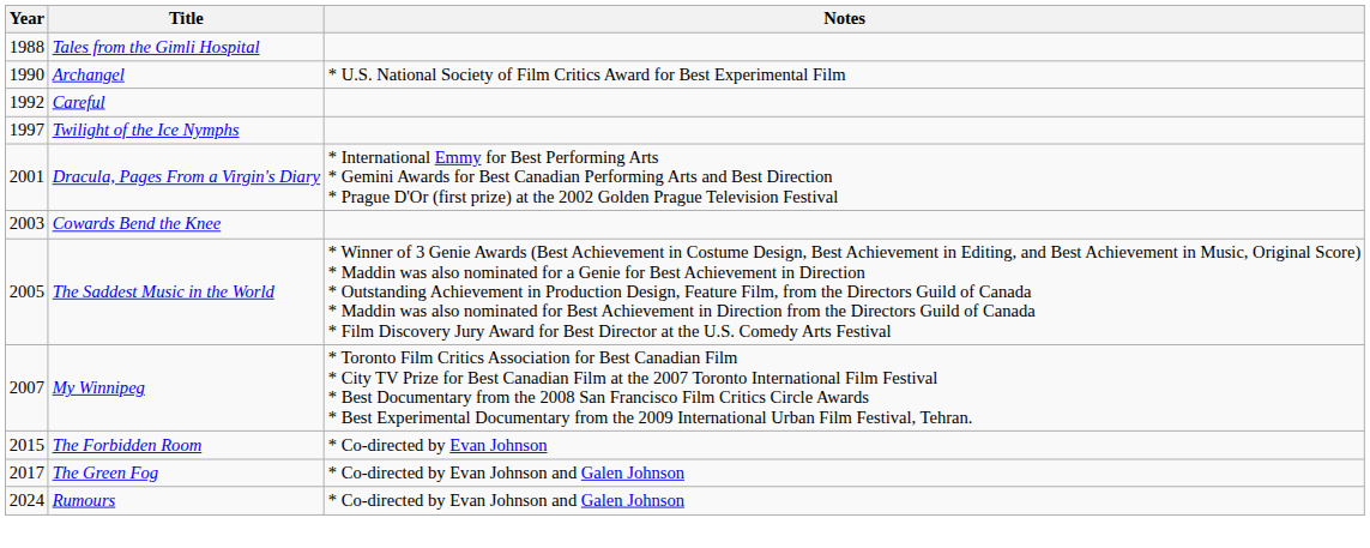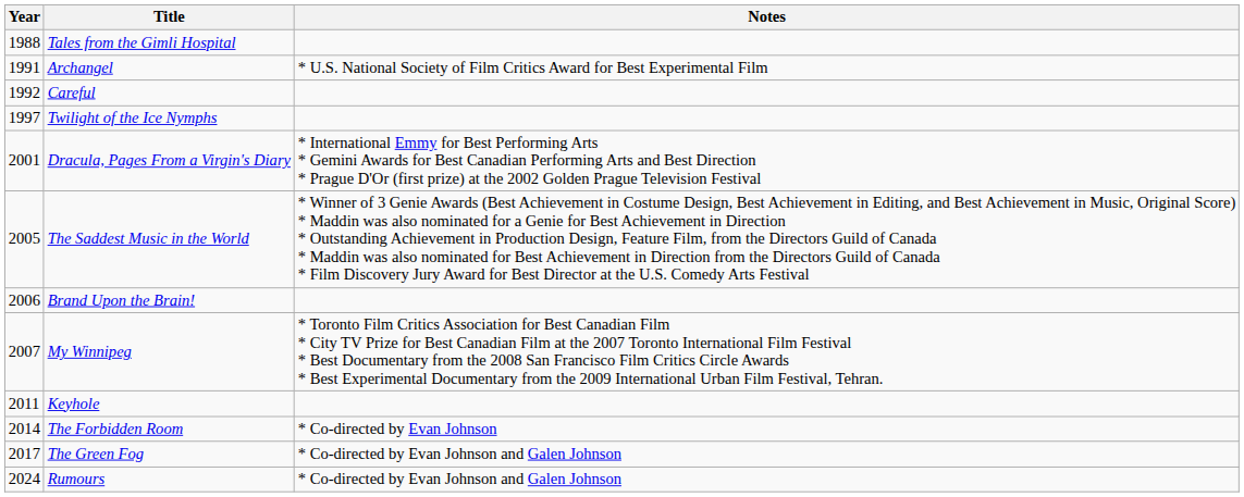Archangel | Year: 1990 -> 1991
- row: 2003 | Cowards Bend the Knee
+ row: 2006 | Brand Upon the Brain!
+ row: 2011 | Keyhole
The Forbidden Room | Year: 2015 -> 2014
